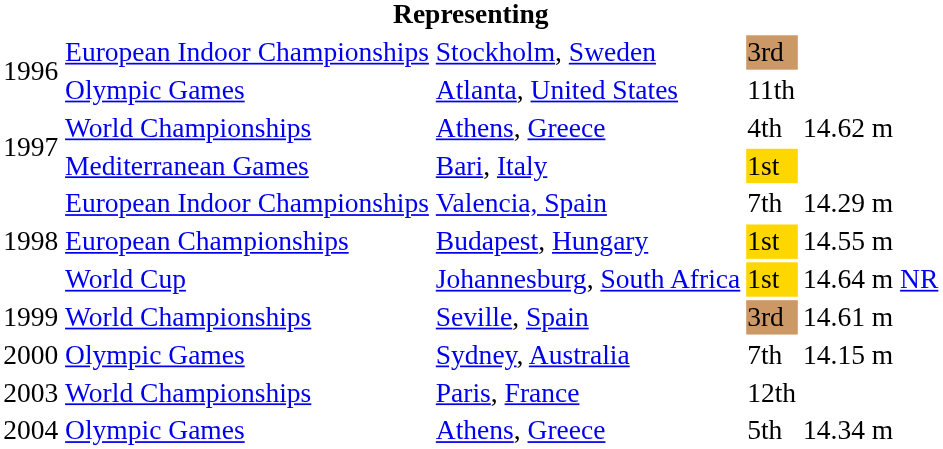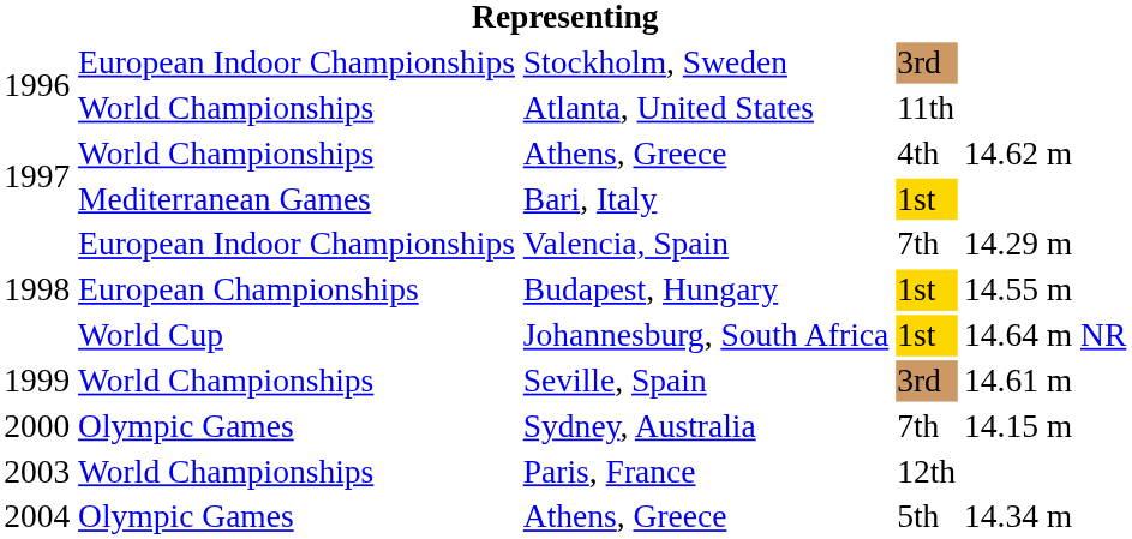Atlanta, United States | column 2: Olympic Games -> World Championships
